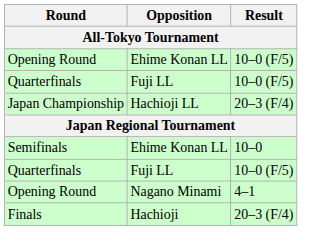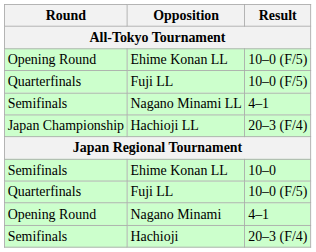+ row: Semifinals | Nagano Minami LL | 4–1
Hachioji | Round: Finals -> Semifinals
